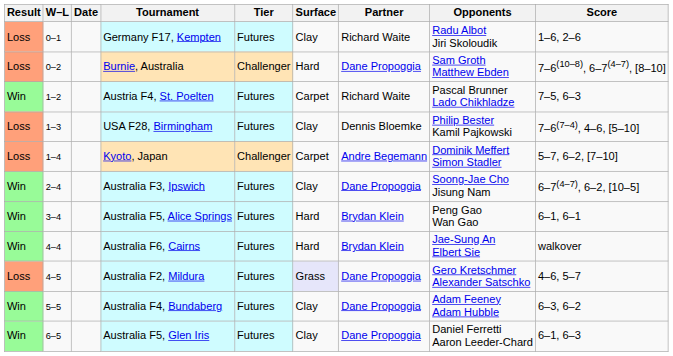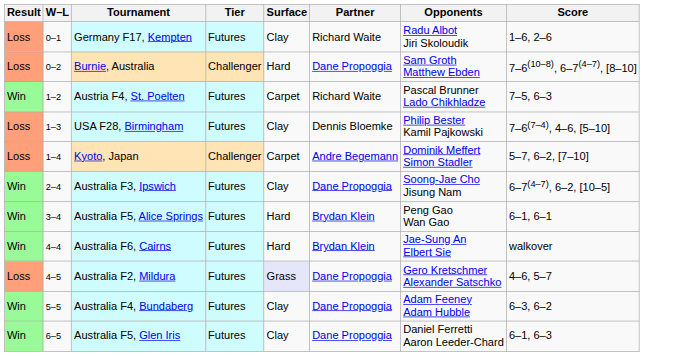- column: Date
